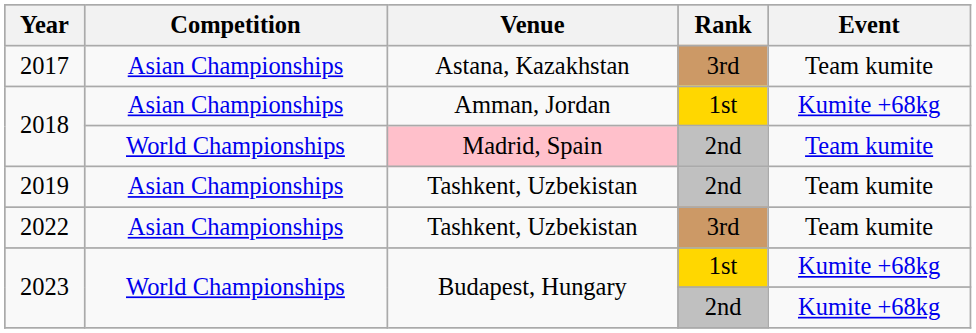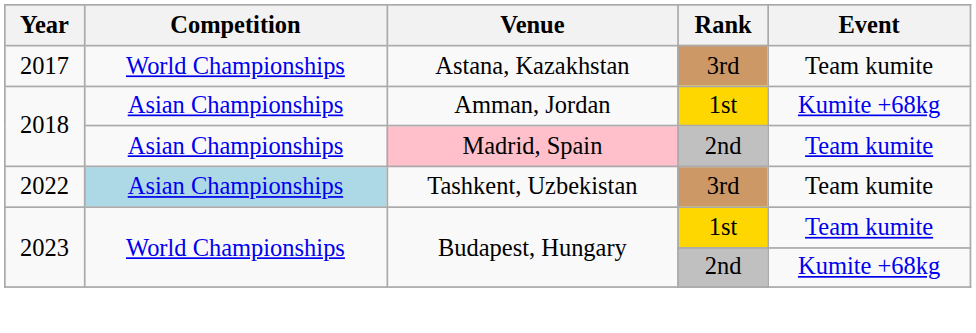2017 | Competition: Asian Championships -> World Championships
2018 / 2nd | Competition: World Championships -> Asian Championships
- row: 2019 | Asian Championships | Tashkent, Uzbekistan | 2nd | Team kumite
2022 | Competition: no background -> lightblue background
2023 / 1st | Event: Kumite +68kg -> Team kumite
